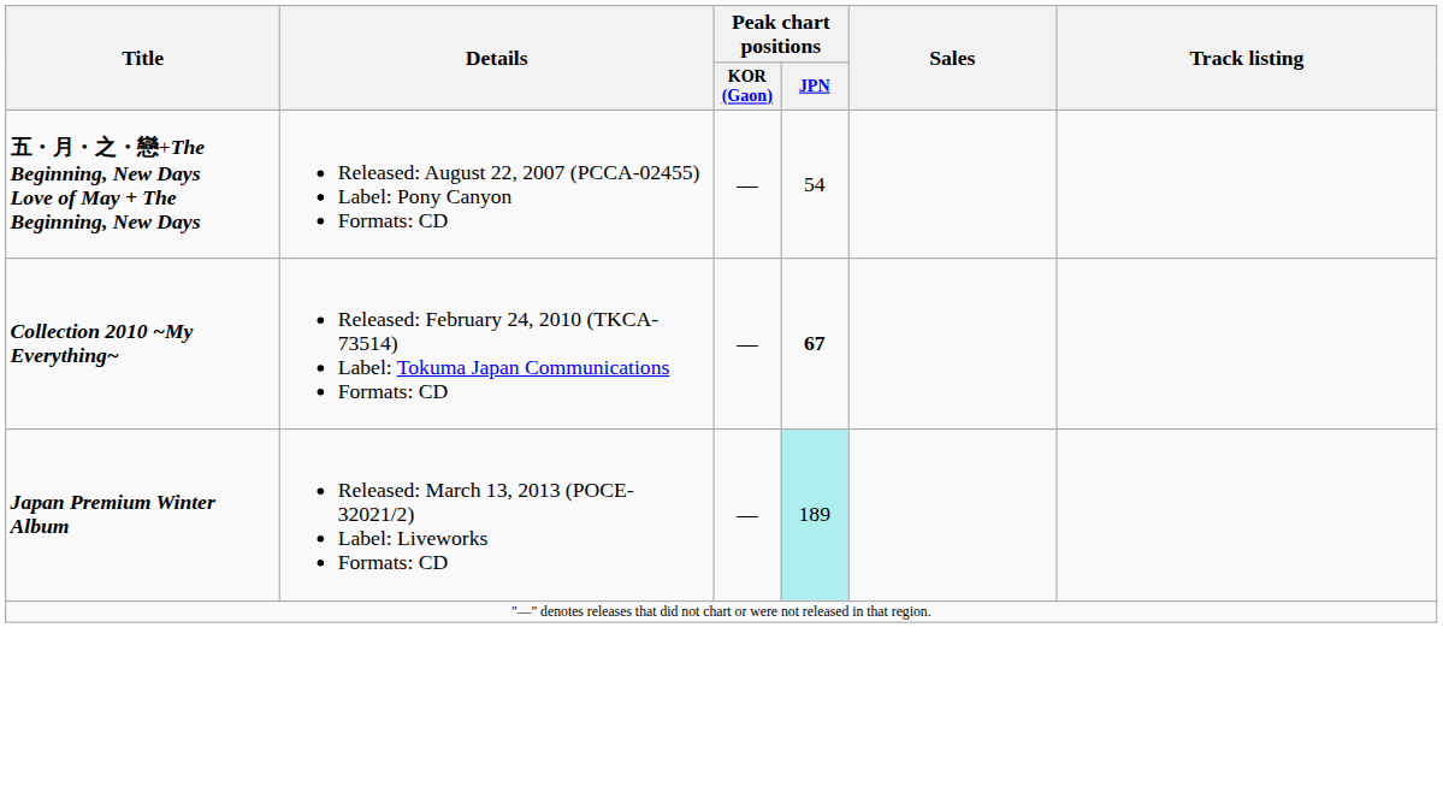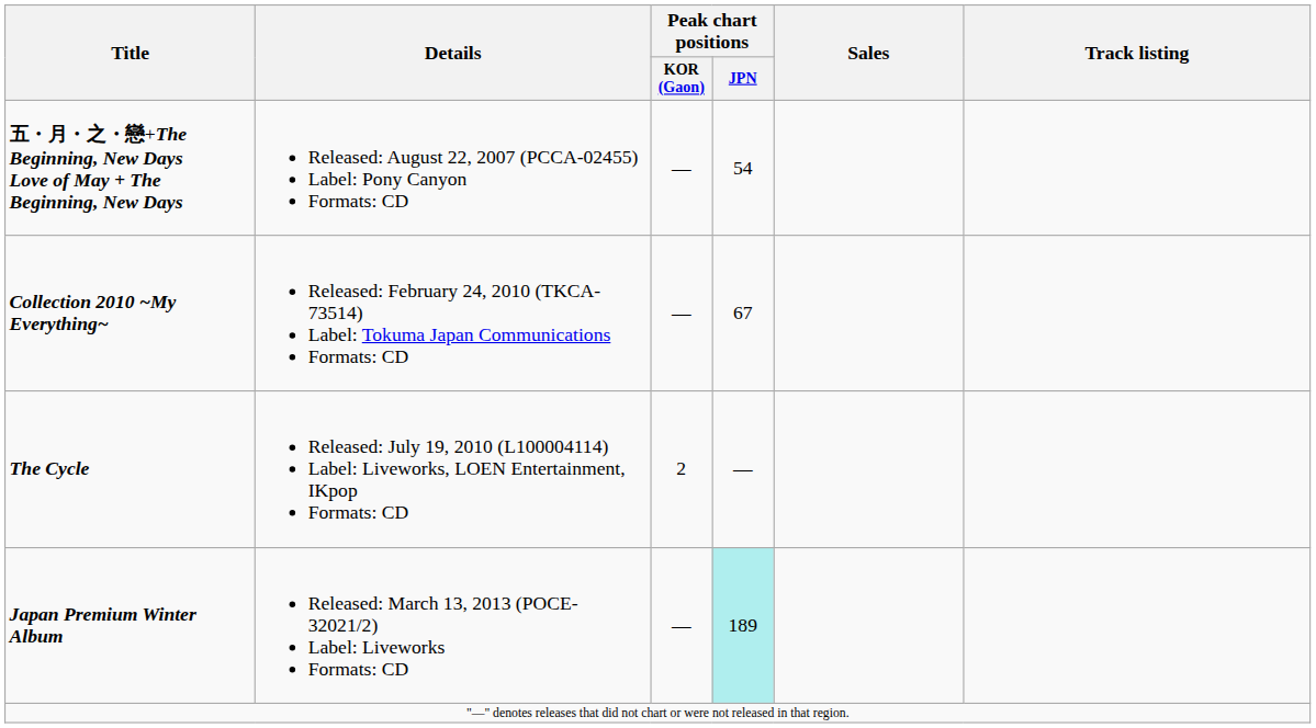Collection 2010 ~My Everything~ | Peak chart positions / JPN: bold -> normal
+ row: The Cycle | Released: July 19, 2010 (L100004114) Label: Liveworks, LOEN Entertainment, IKpop Formats: CD | 2 | —
